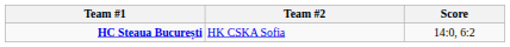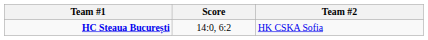columns swapped: Score <-> Team #2
